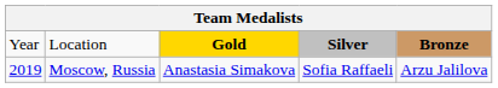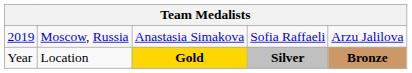rows swapped: Year <-> 2019
